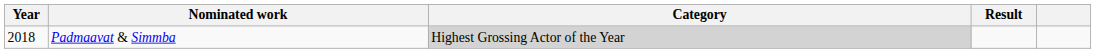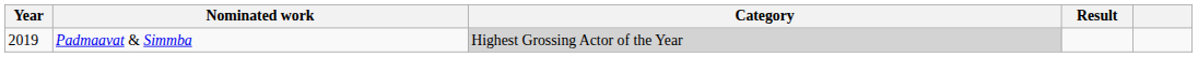Padmaavat & Simmba | Year: 2018 -> 2019
